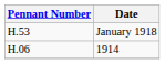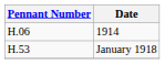rows swapped: 1914 <-> January 1918
